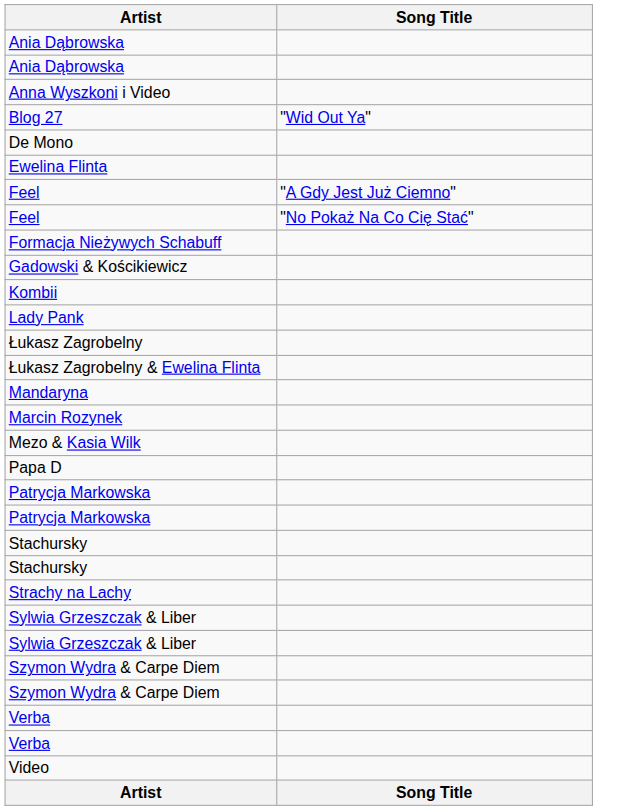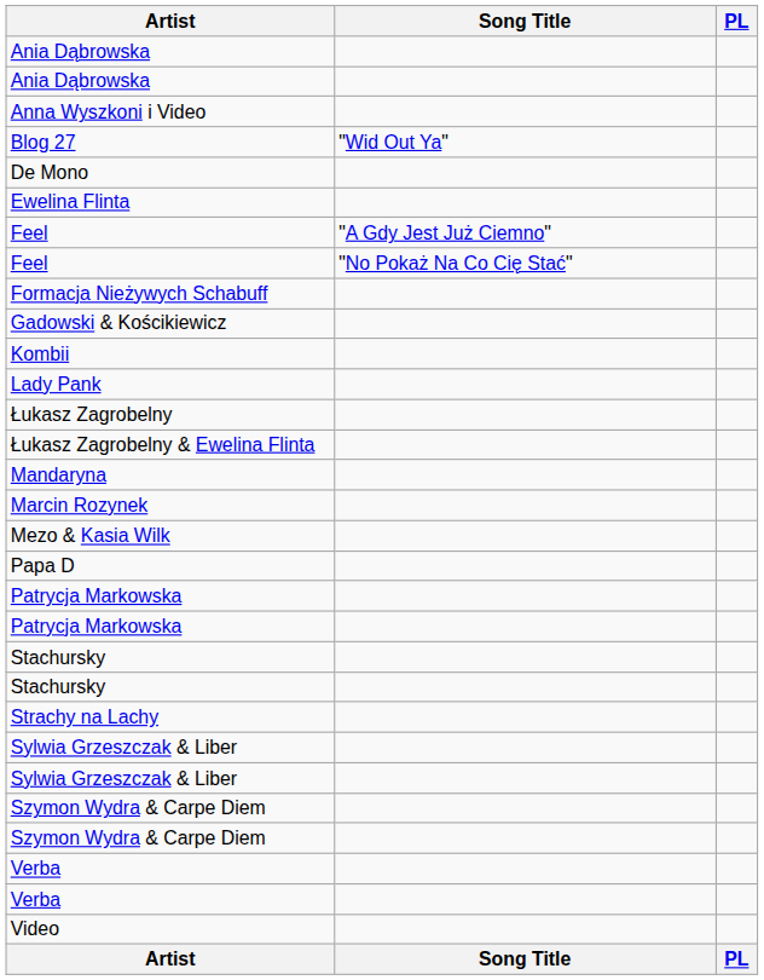+ column: PL | PL
